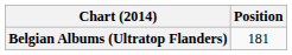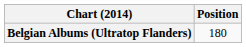Belgian Albums (Ultratop Flanders) | Position: 181 -> 180
